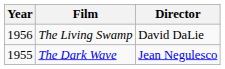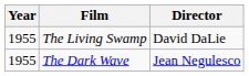The Living Swamp | Year: 1956 -> 1955
